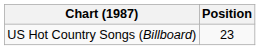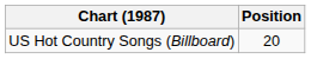US Hot Country Songs (Billboard) | Position: 23 -> 20
